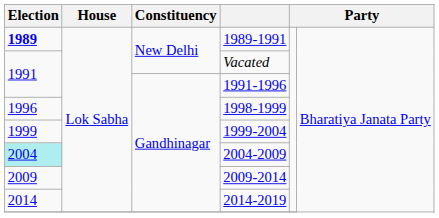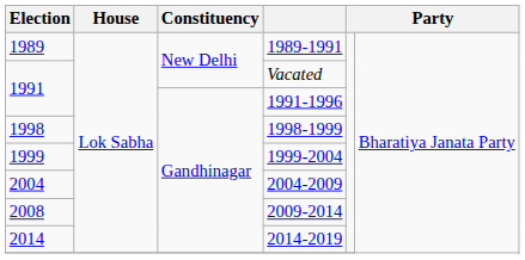1989-1991 | Election: bold -> normal
1998-1999 | Election: 1996 -> 1998
2004-2009 | Election: paleturquoise background -> no background
2009-2014 | Election: 2009 -> 2008
